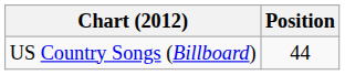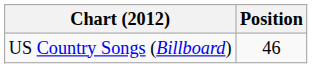US Country Songs (Billboard) | Position: 44 -> 46
